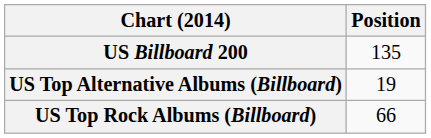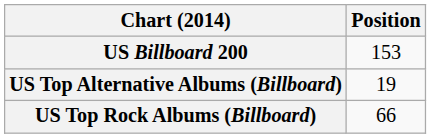US Billboard 200 | Position: 135 -> 153
